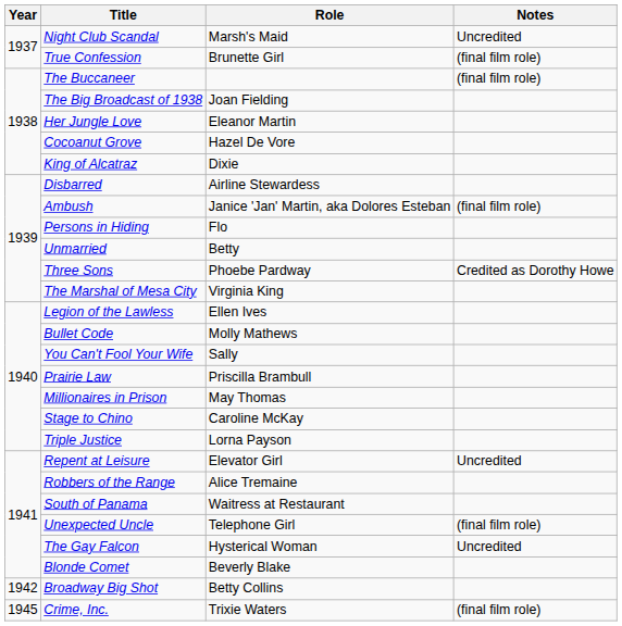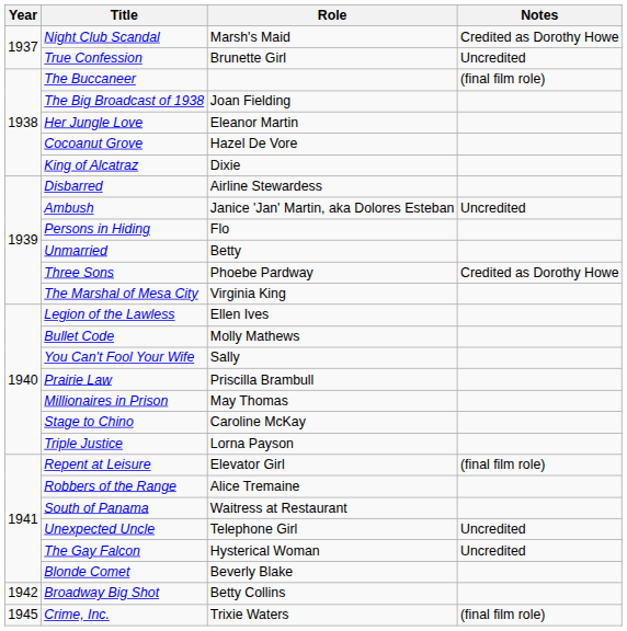Night Club Scandal | Notes: Uncredited -> Credited as Dorothy Howe
True Confession | Notes: (final film role) -> Uncredited
Ambush | Notes: (final film role) -> Uncredited
Repent at Leisure | Notes: Uncredited -> (final film role)
Unexpected Uncle | Notes: (final film role) -> Uncredited
